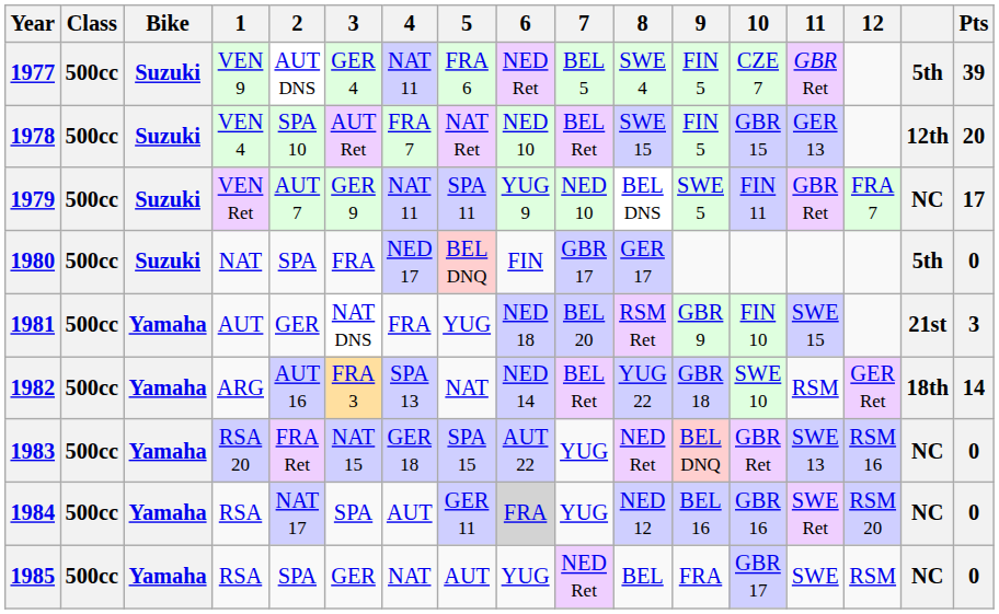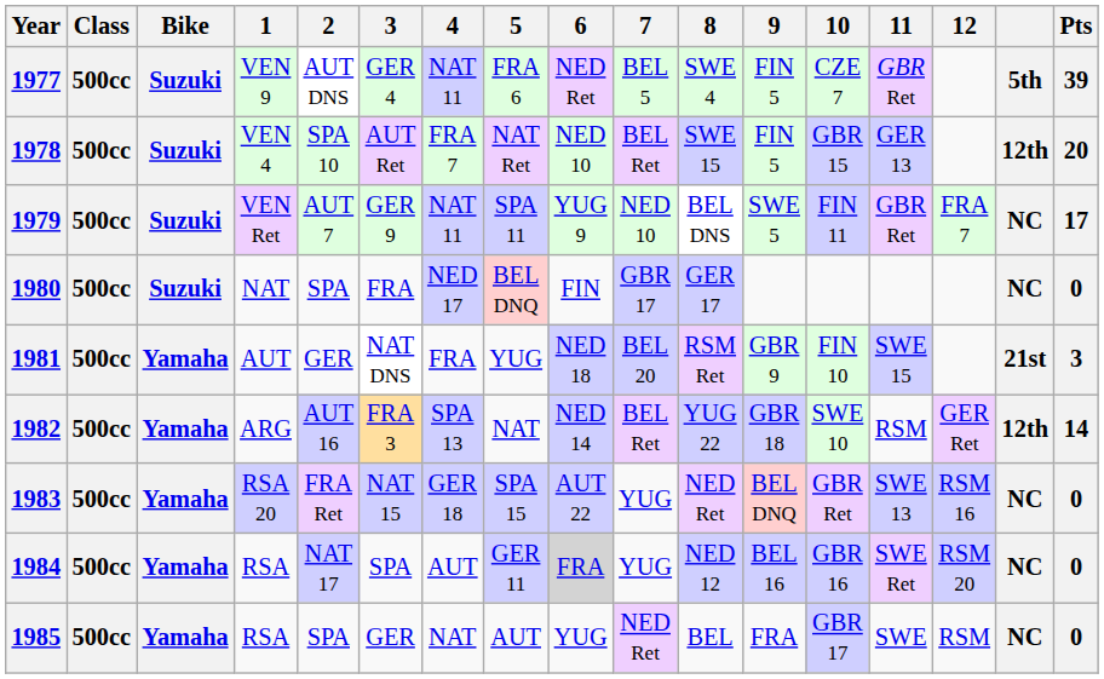1980 | column 16: 5th -> NC
1982 | column 16: 18th -> 12th
